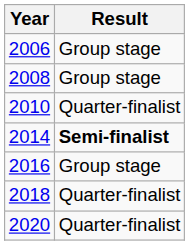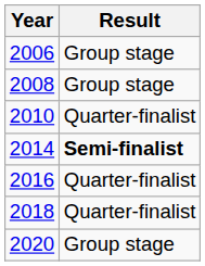2016 | Result: Group stage -> Quarter-finalist
2020 | Result: Quarter-finalist -> Group stage
